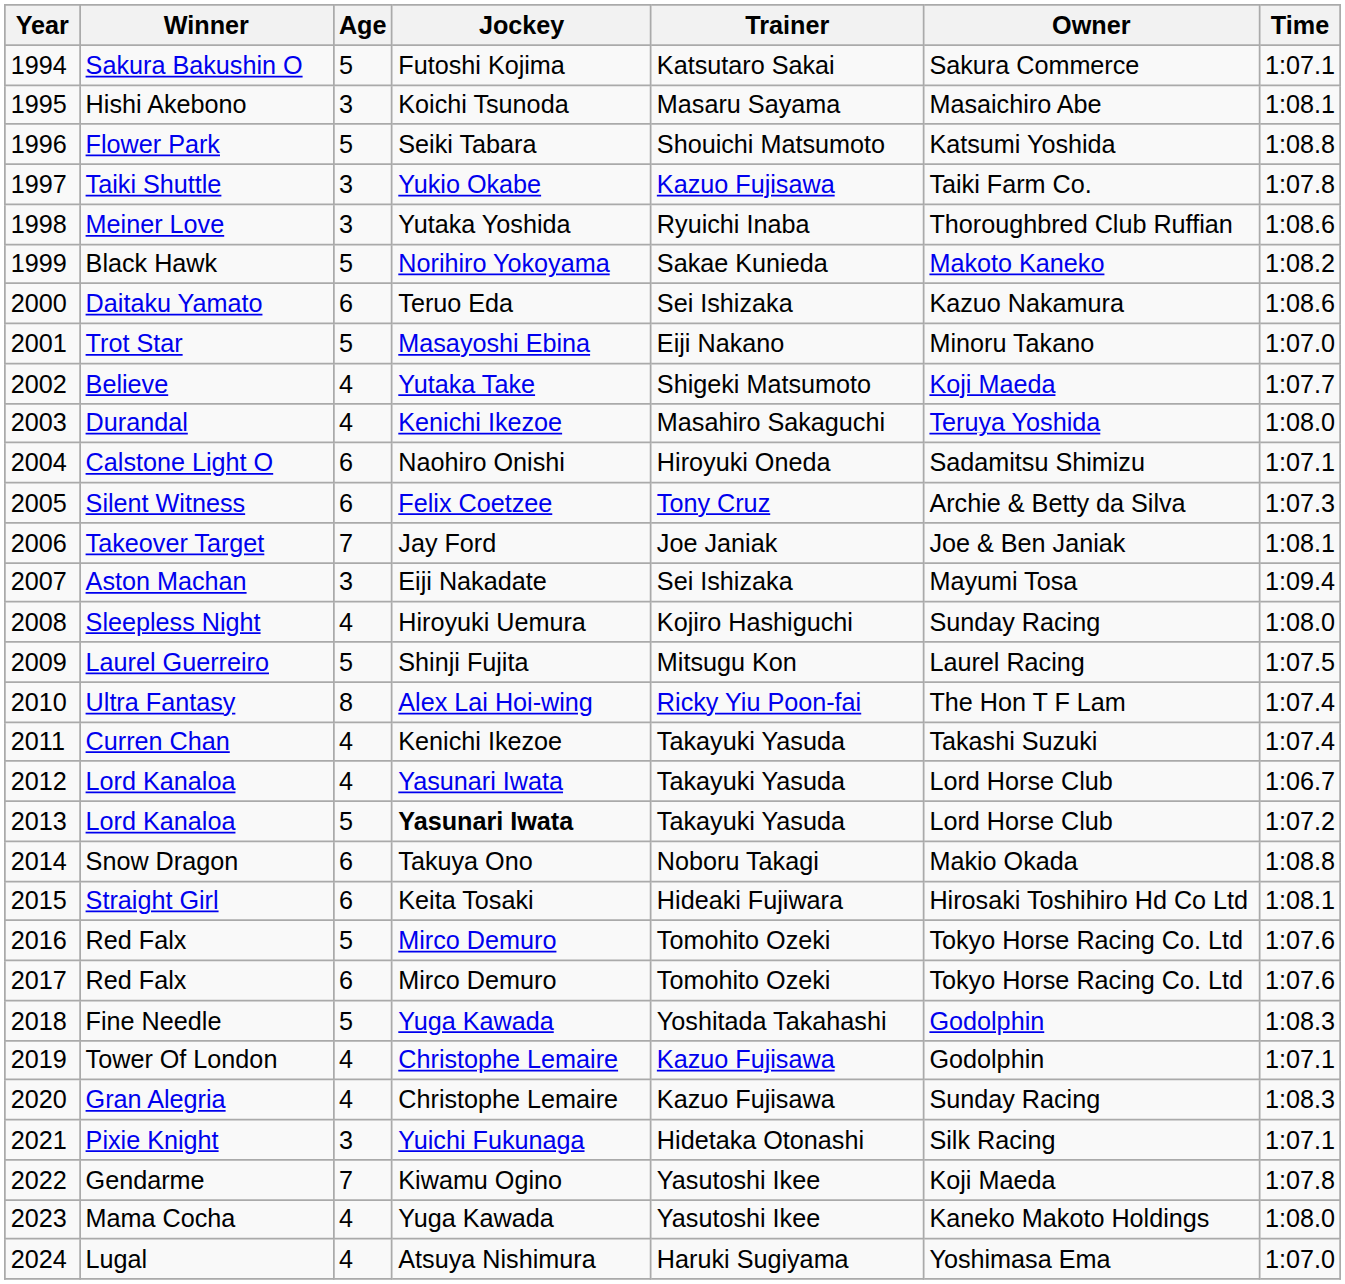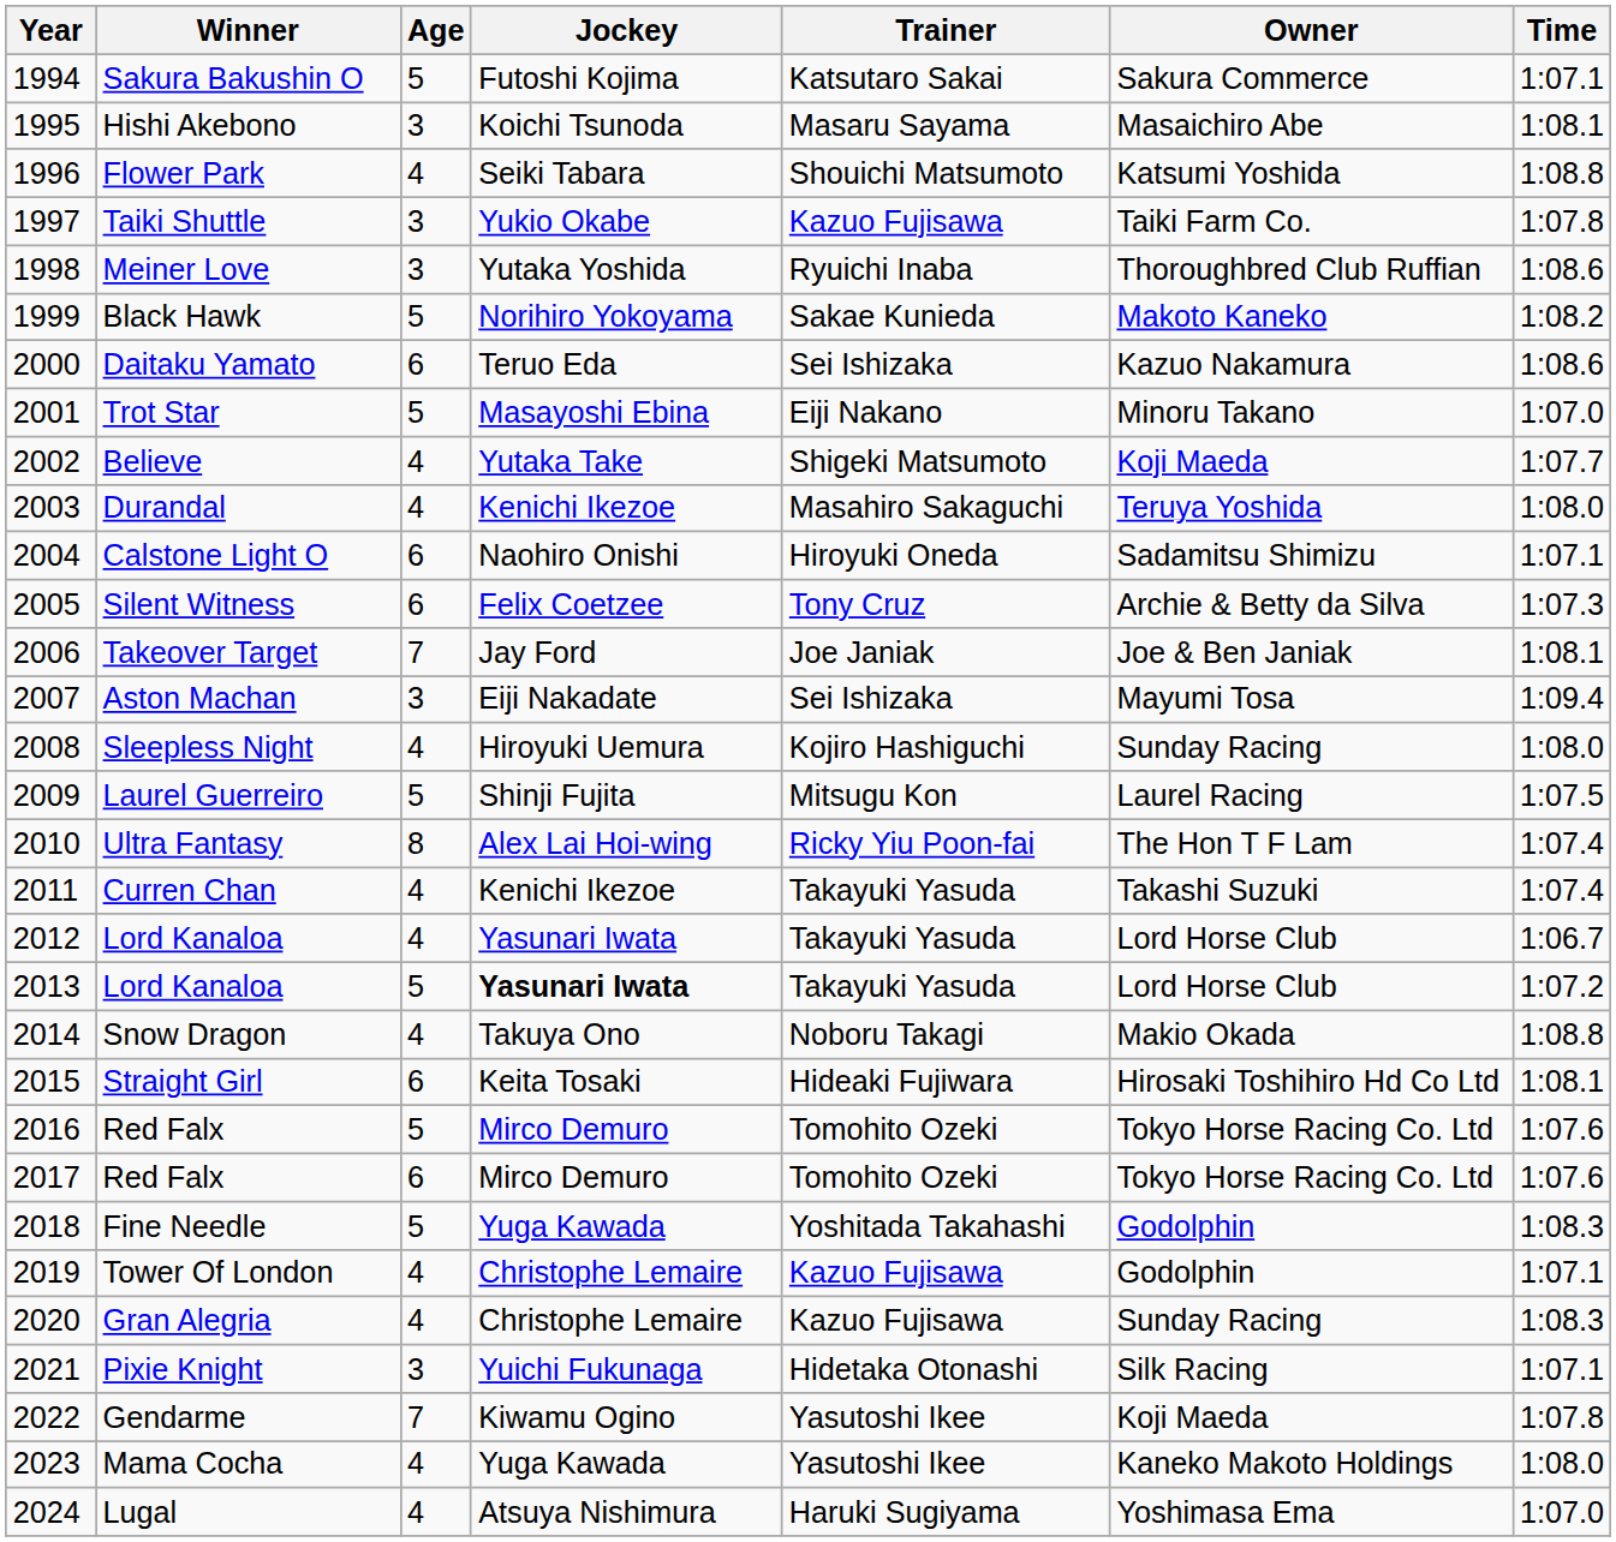Flower Park | Age: 5 -> 4
Snow Dragon | Age: 6 -> 4
